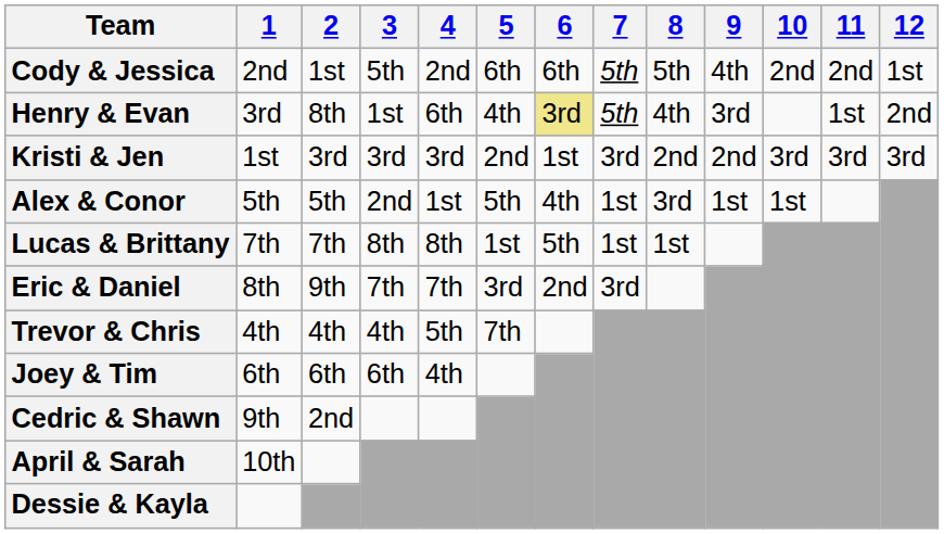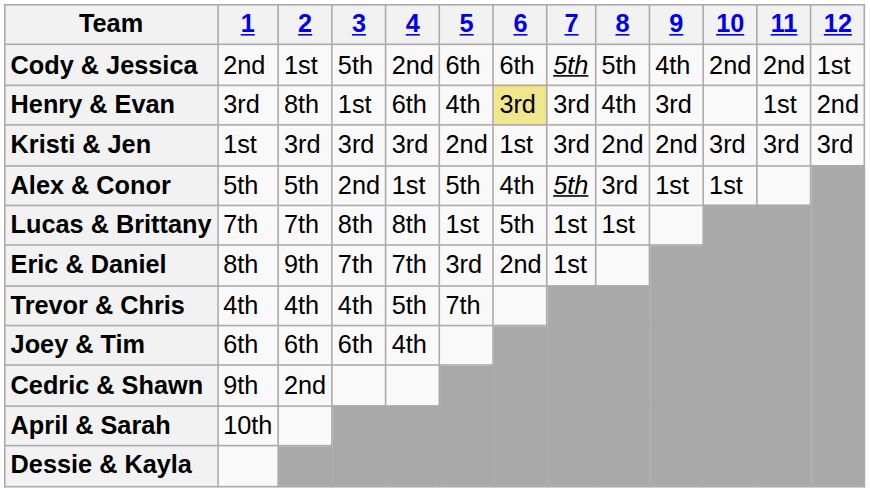Henry & Evan | 7: 5th -> 3rd
Alex & Conor | 7: 1st -> 5th
Eric & Daniel | 7: 3rd -> 1st
